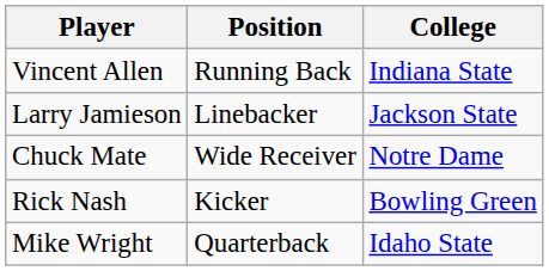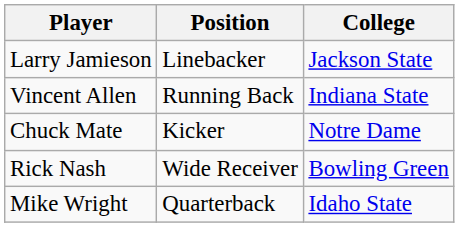rows swapped: Vincent Allen <-> Larry Jamieson
Chuck Mate | Position: Wide Receiver -> Kicker
Rick Nash | Position: Kicker -> Wide Receiver
